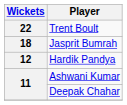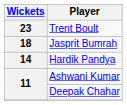Trent Boult | Wickets: 22 -> 23
Hardik Pandya | Wickets: 12 -> 14
